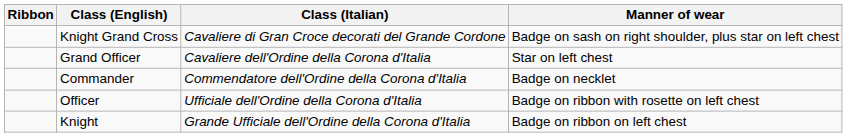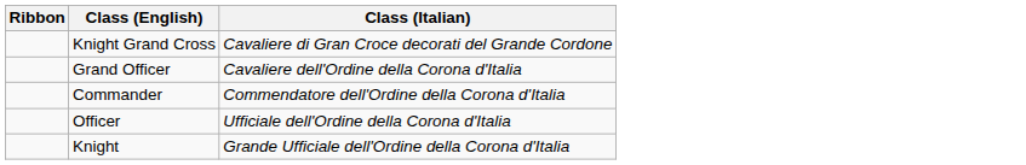- column: Manner of wear | Badge on sash on right shoulder, plus star on left chest | Star on left chest | Badge on necklet | Badge on ribbon with rosette on left chest | Badge on ribbon on left chest
